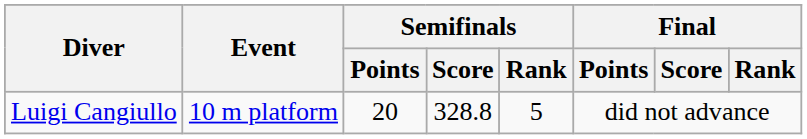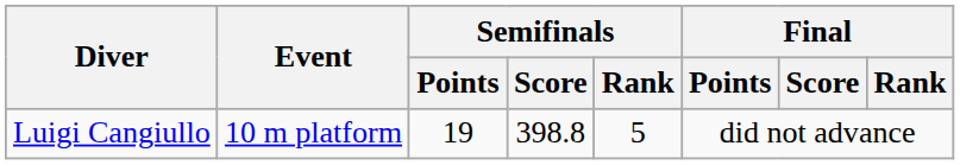Luigi Cangiullo | Semifinals / Points: 20 -> 19
Luigi Cangiullo | Semifinals / Score: 328.8 -> 398.8
